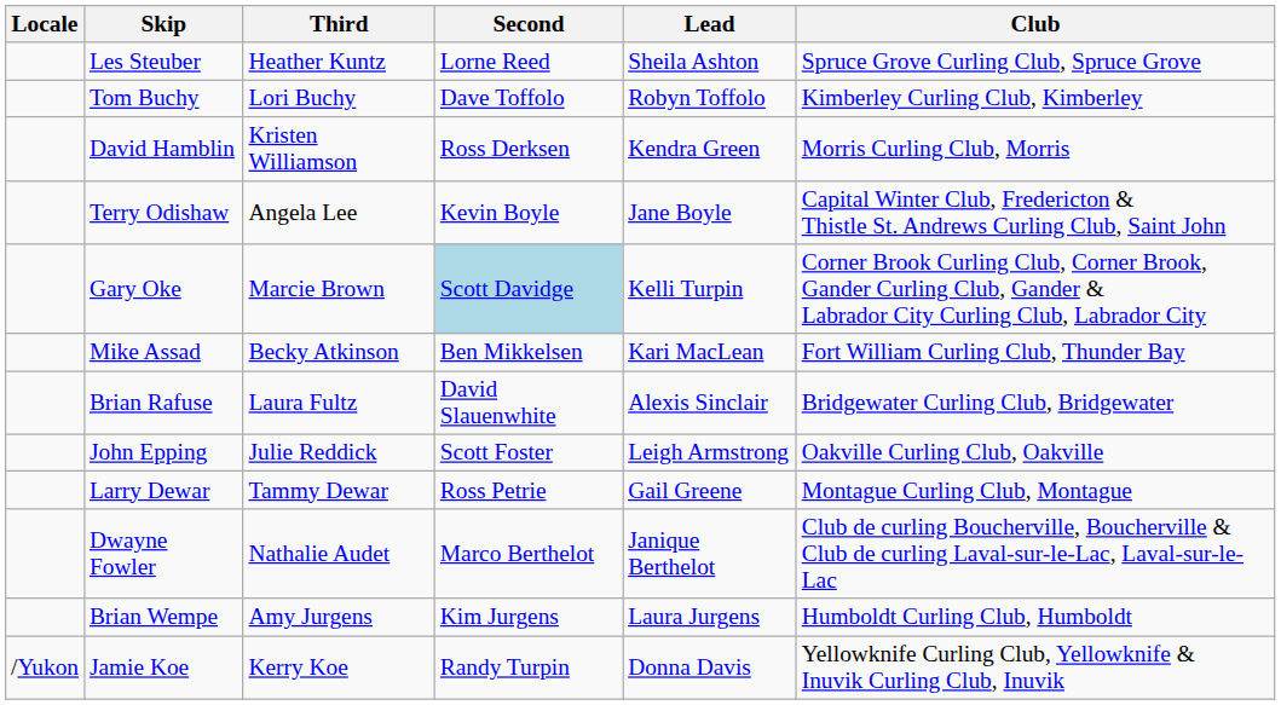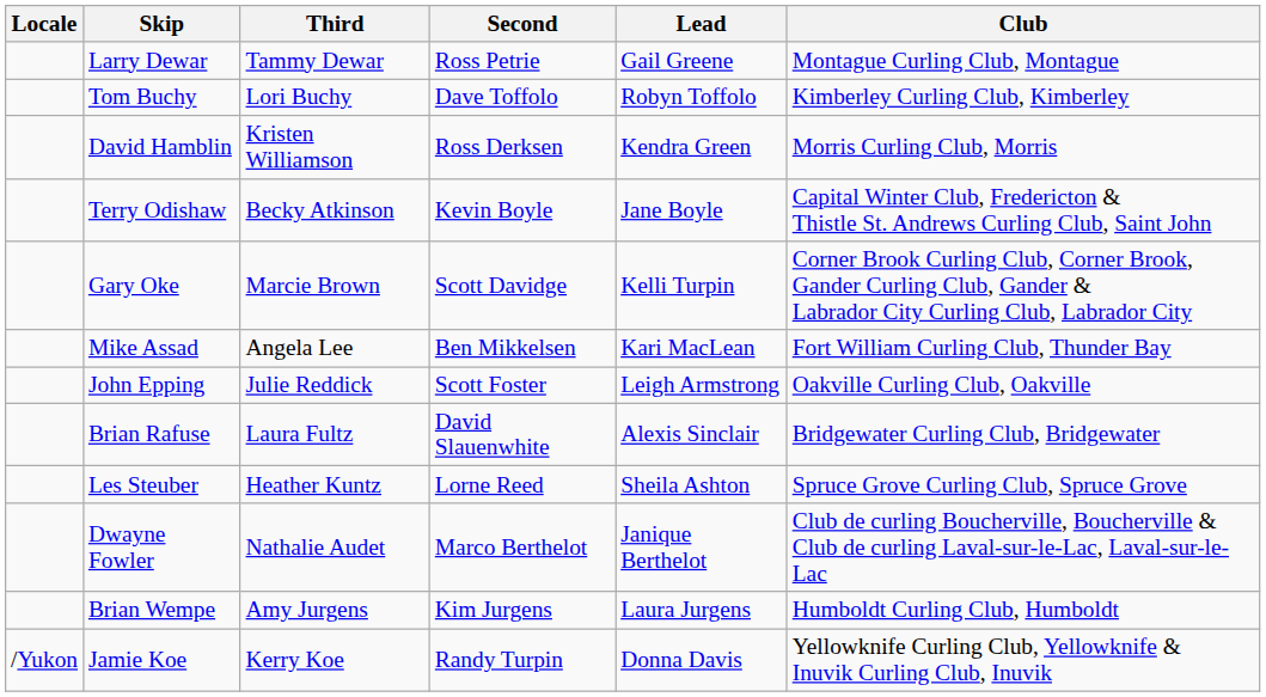rows swapped: Les Steuber <-> Larry Dewar
Terry Odishaw | Third: Angela Lee -> Becky Atkinson
Gary Oke | Second: lightblue background -> no background
Mike Assad | Third: Becky Atkinson -> Angela Lee
rows swapped: Brian Rafuse <-> John Epping
